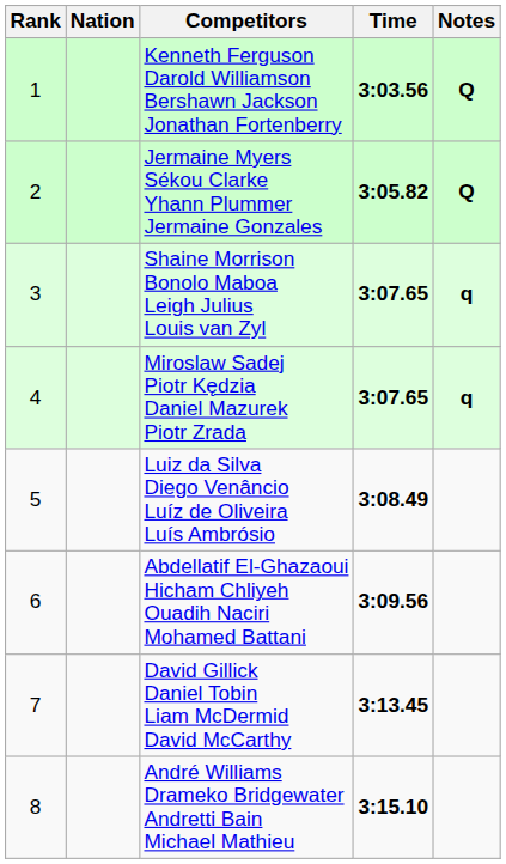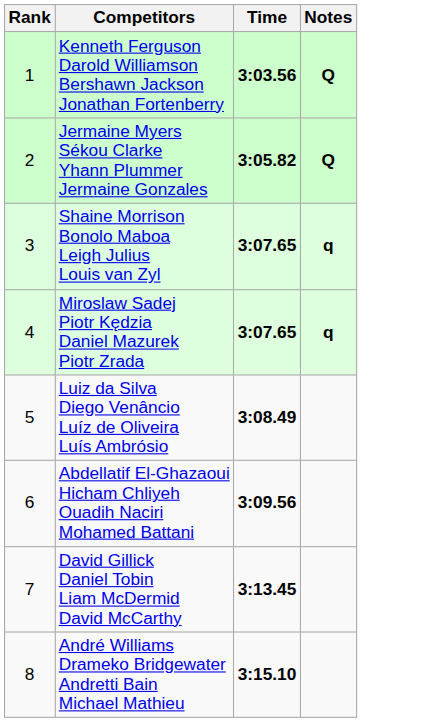- column: Nation
